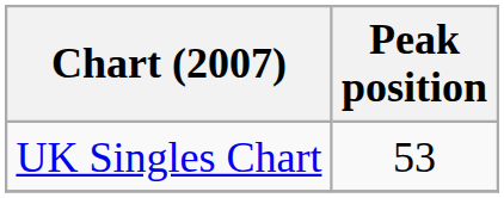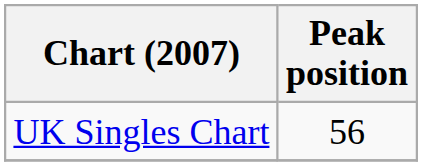UK Singles Chart | Peak position: 53 -> 56
